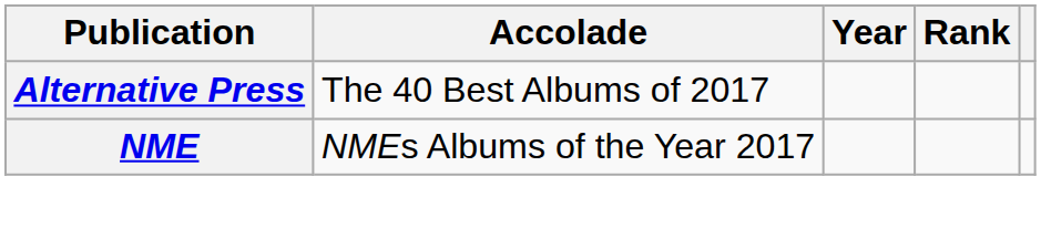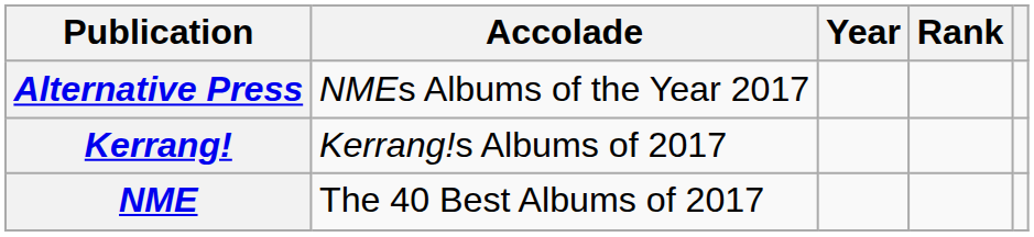Alternative Press | Accolade: The 40 Best Albums of 2017 -> NMEs Albums of the Year 2017
+ row: Kerrang! | Kerrang!s Albums of 2017
NME | Accolade: NMEs Albums of the Year 2017 -> The 40 Best Albums of 2017
